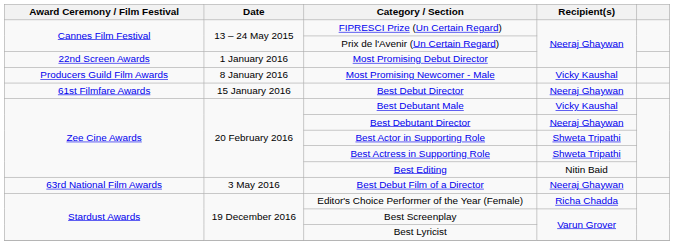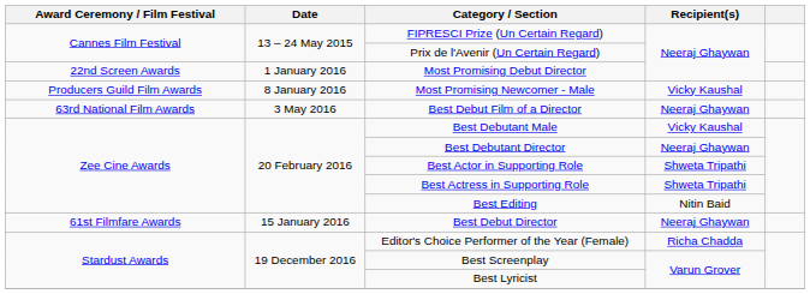rows swapped: Best Debut Director <-> Best Debut Film of a Director
